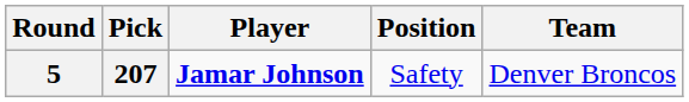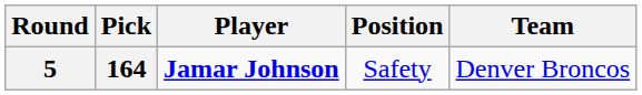5 | Pick: 207 -> 164
